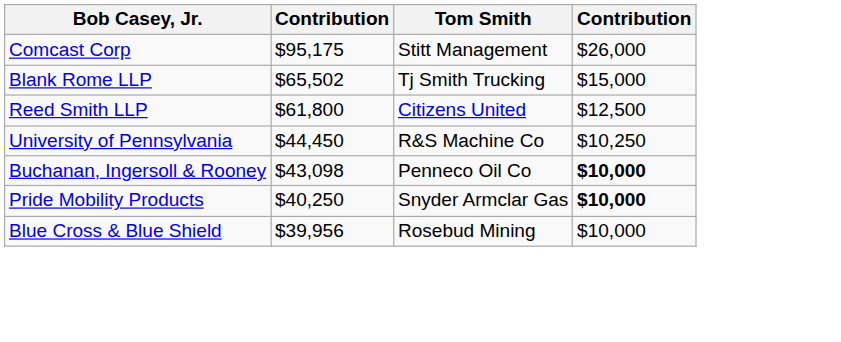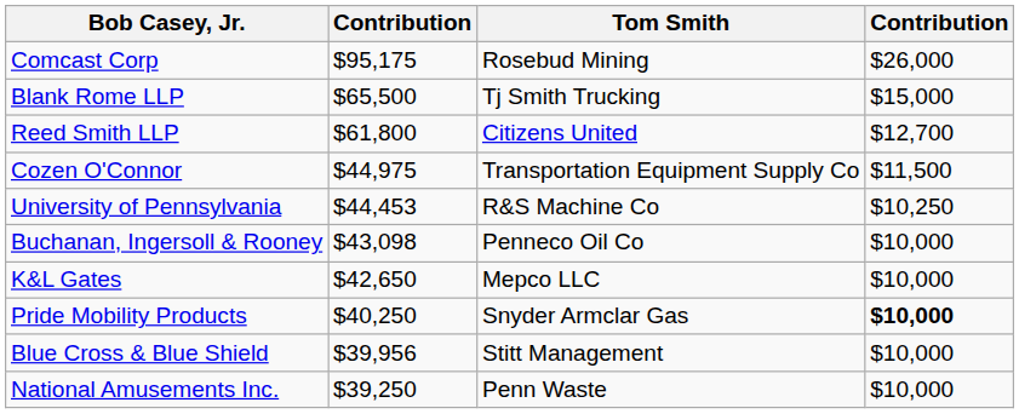Comcast Corp | Tom Smith: Stitt Management -> Rosebud Mining
Blank Rome LLP | column 2: $65,502 -> $65,500
Reed Smith LLP | column 4: $12,500 -> $12,700
+ row: Cozen O'Connor | $44,975 | Transportation Equipment Supply Co | $11,500
University of Pennsylvania | column 2: $44,450 -> $44,453
Buchanan, Ingersoll & Rooney | column 4: bold -> normal
+ row: K&L Gates | $42,650 | Mepco LLC | $10,000
Blue Cross & Blue Shield | Tom Smith: Rosebud Mining -> Stitt Management
+ row: National Amusements Inc. | $39,250 | Penn Waste | $10,000
